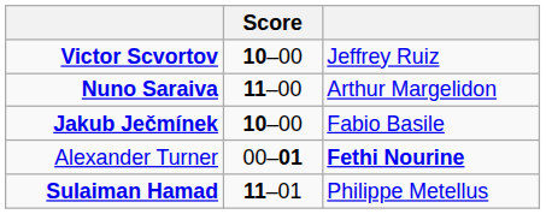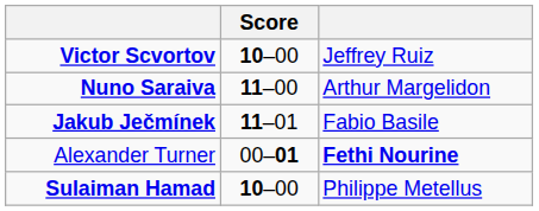Jakub Ječmínek | Score: 10–00 -> 11–01
Sulaiman Hamad | Score: 11–01 -> 10–00
